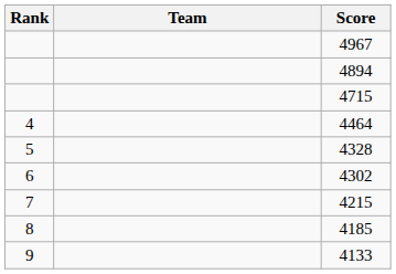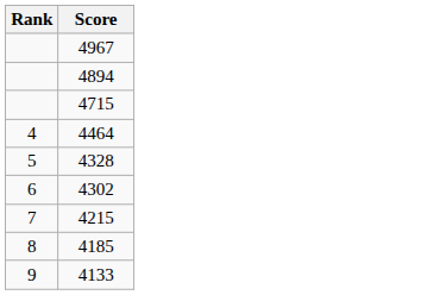- column: Team
